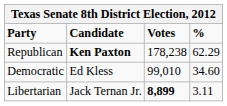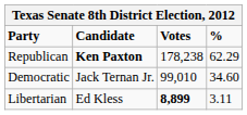Democratic | Candidate: Ed Kless -> Jack Ternan Jr.
Libertarian | Candidate: Jack Ternan Jr. -> Ed Kless
